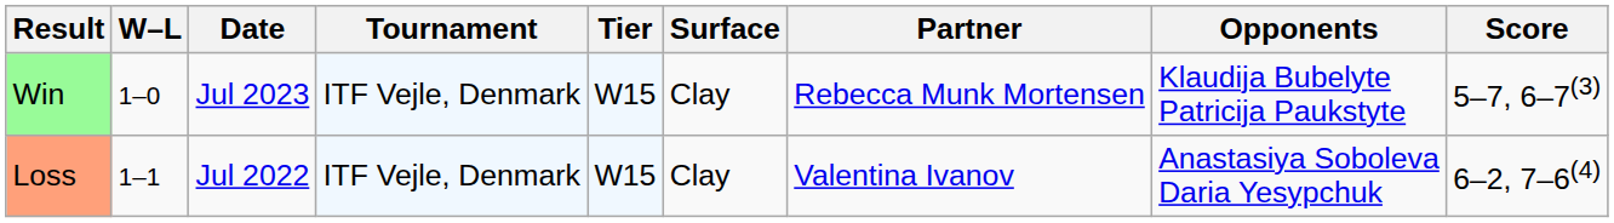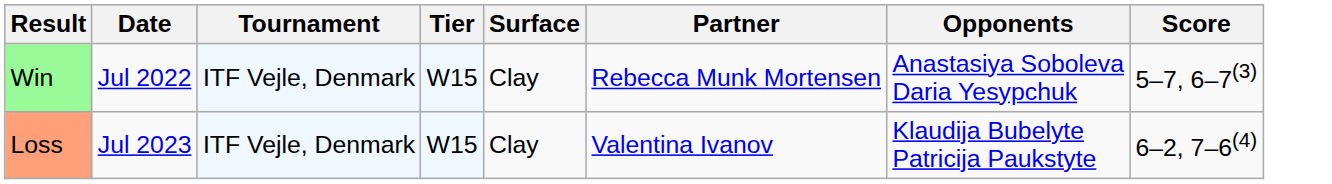- column: W–L | 1–0 | 1–1
Win | Date: Jul 2023 -> Jul 2022
Win | Opponents: Klaudija Bubelyte Patricija Paukstyte -> Anastasiya Soboleva Daria Yesypchuk
Loss | Date: Jul 2022 -> Jul 2023
Loss | Opponents: Anastasiya Soboleva Daria Yesypchuk -> Klaudija Bubelyte Patricija Paukstyte
